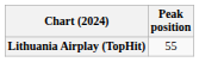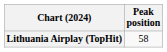Lithuania Airplay (TopHit) | Peak position: 55 -> 58
